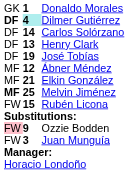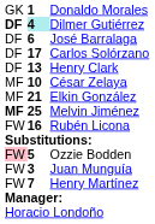+ row: DF | 6 | José Barralaga
Carlos Solórzano | column 2: 14 -> 17
- row: DF | 19 | José Tobías
+ row: MF | 10 | César Zelaya
- row: MF | 12 | Ábner Méndez
Rubén Licona | column 2: 15 -> 16
Ozzie Bodden | column 2: 9 -> 5
+ row: FW | 7 | Henry Martínez
